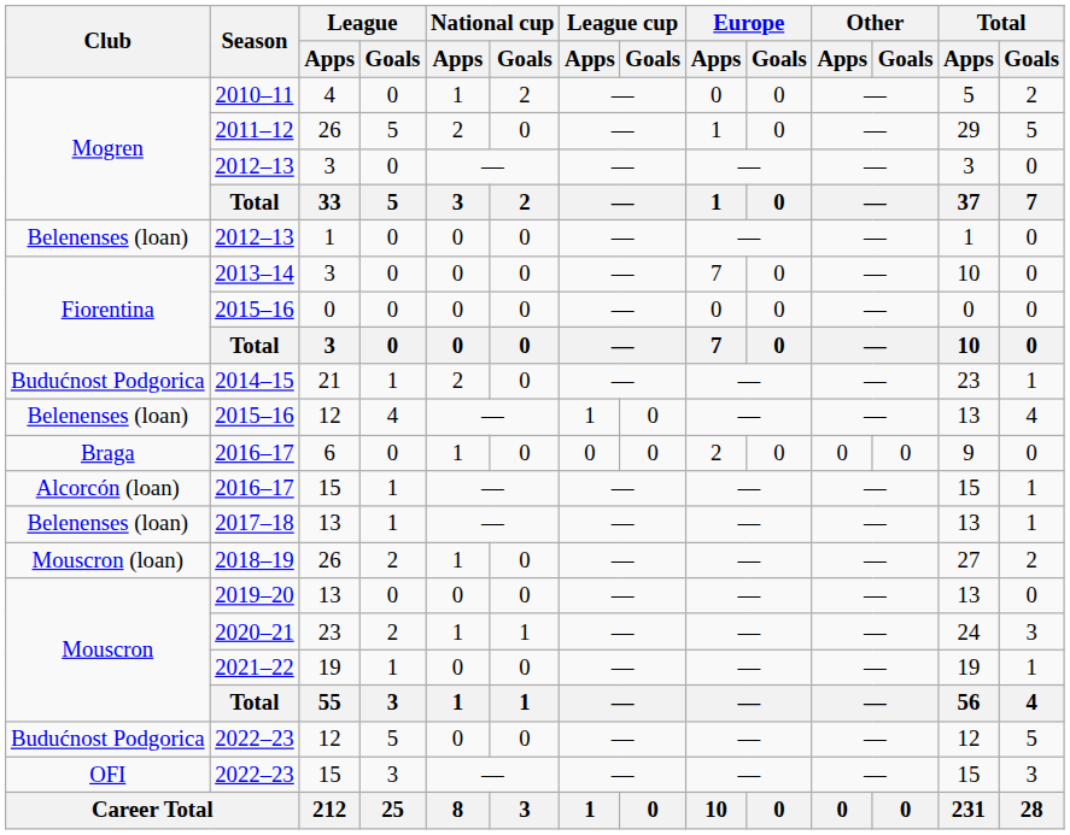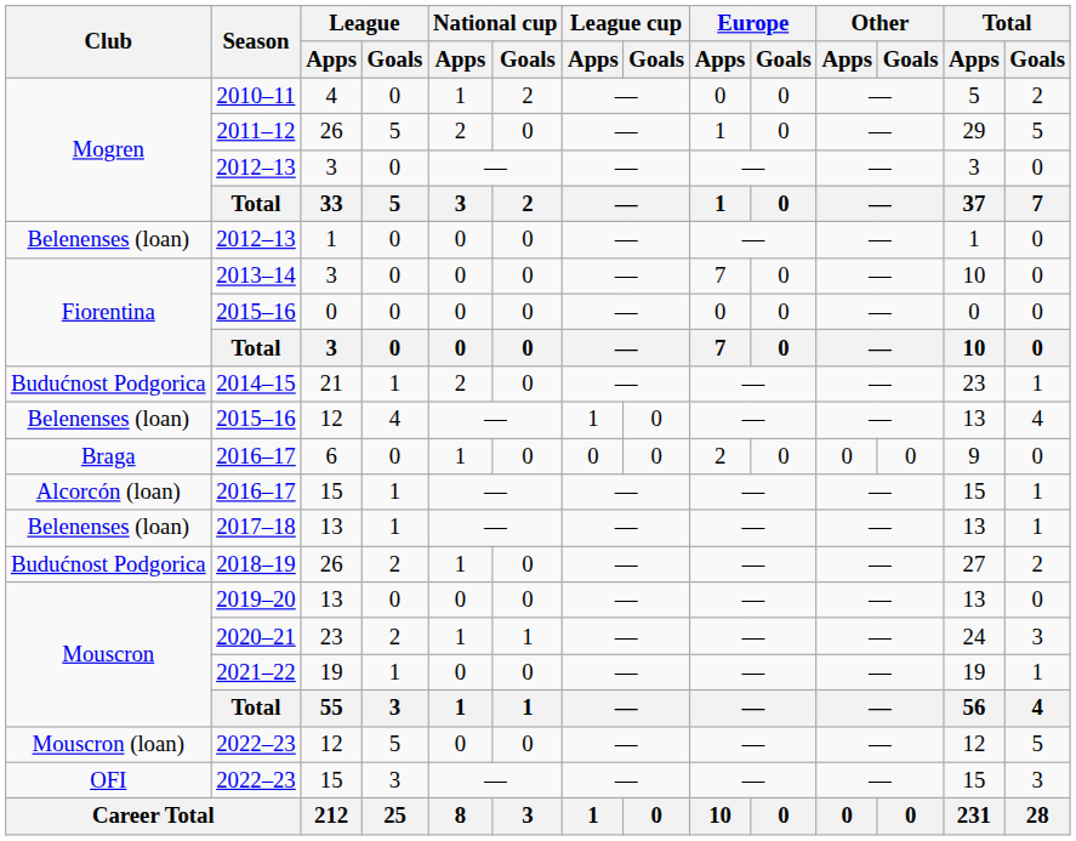2018–19 | Club: Mouscron (loan) -> Budućnost Podgorica
2022–23 / 12 | Club: Budućnost Podgorica -> Mouscron (loan)
